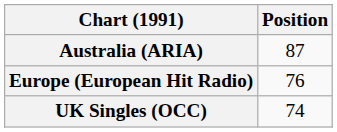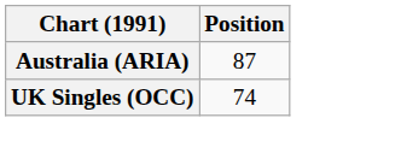- row: Europe (European Hit Radio) | 76
